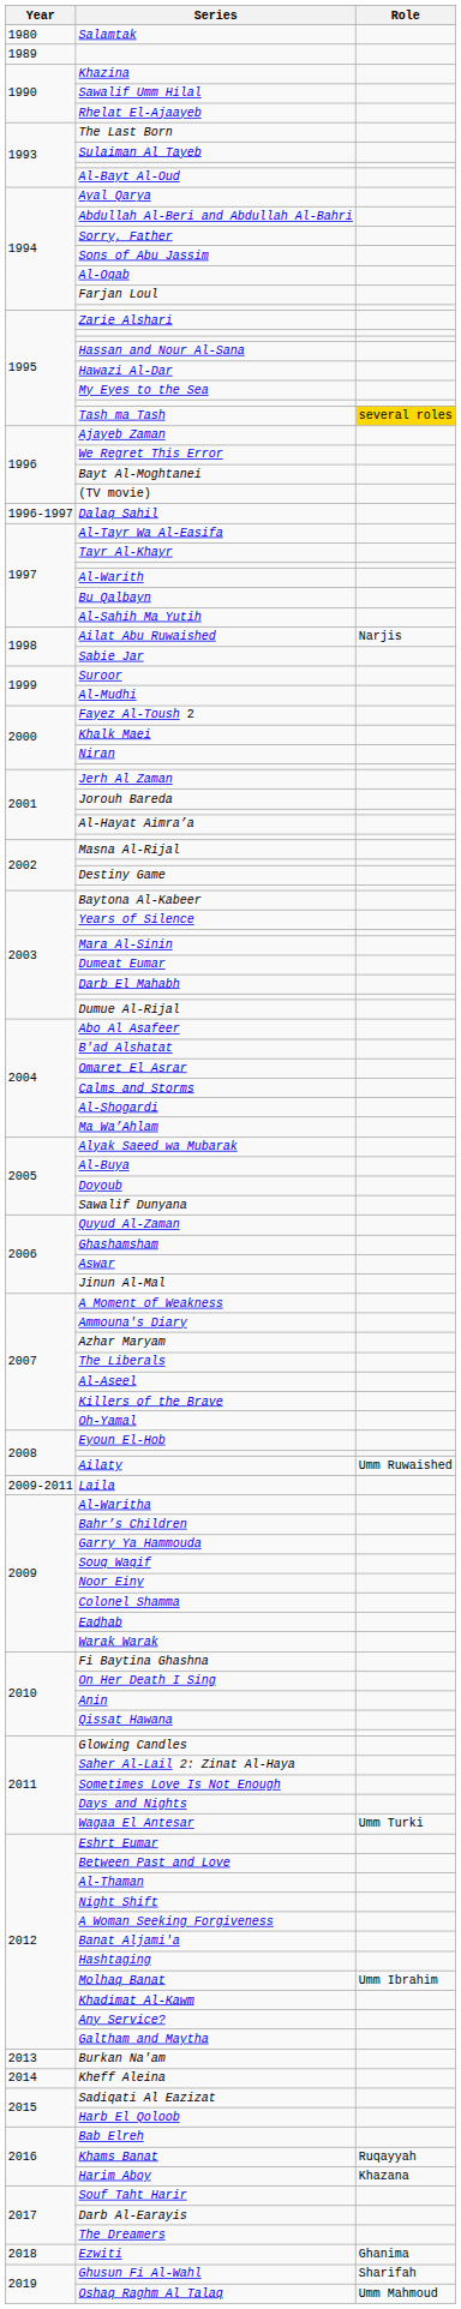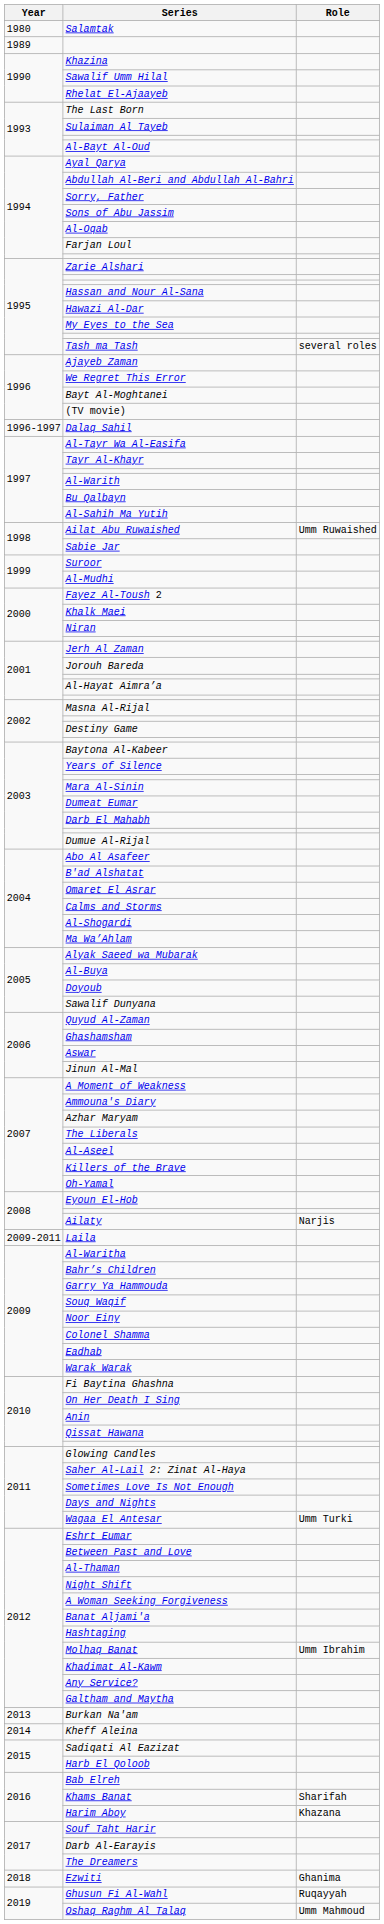Tash ma Tash | Role: gold background -> no background
Ailat Abu Ruwaished | Role: Narjis -> Umm Ruwaished
Ailaty | Role: Umm Ruwaished -> Narjis
Khams Banat | Role: Ruqayyah -> Sharifah
Ghusun Fi Al-Wahl | Role: Sharifah -> Ruqayyah
